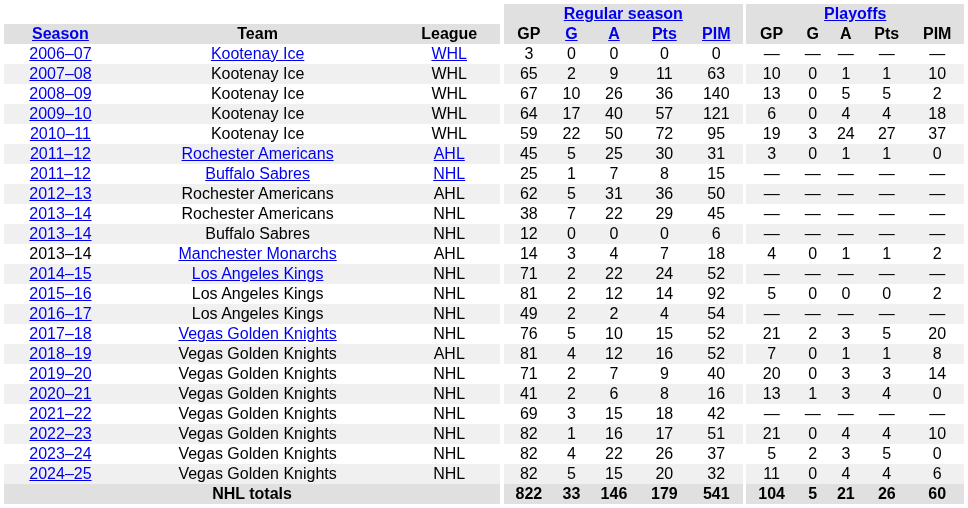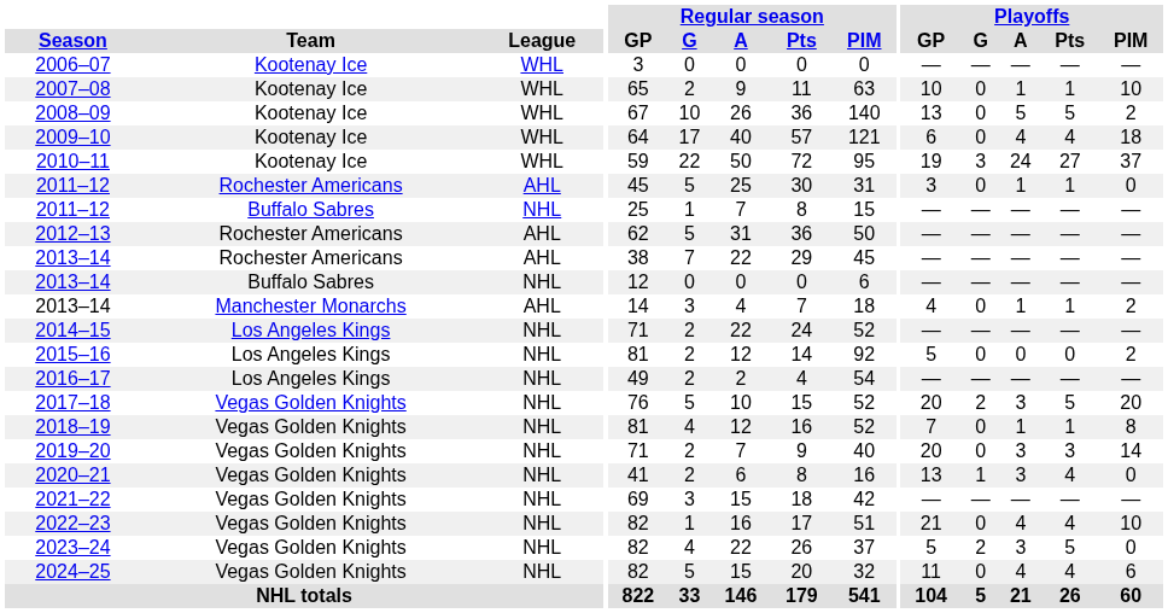2013–14 / Rochester Americans | League: NHL -> AHL
2017–18 | Playoffs / GP: 21 -> 20
2018–19 | League: AHL -> NHL
